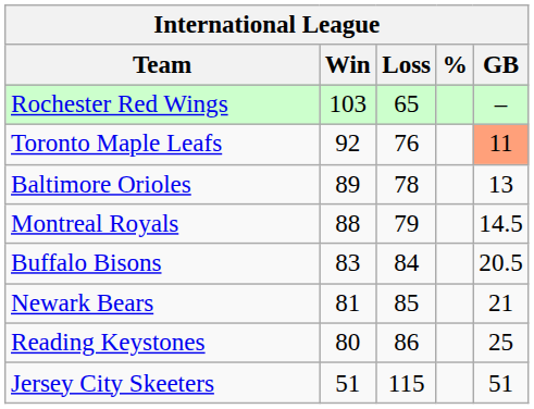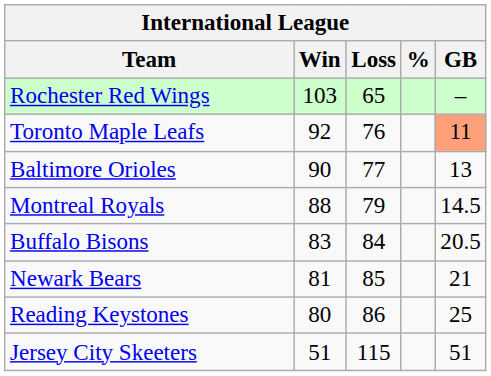Baltimore Orioles | Win: 89 -> 90
Baltimore Orioles | Loss: 78 -> 77
